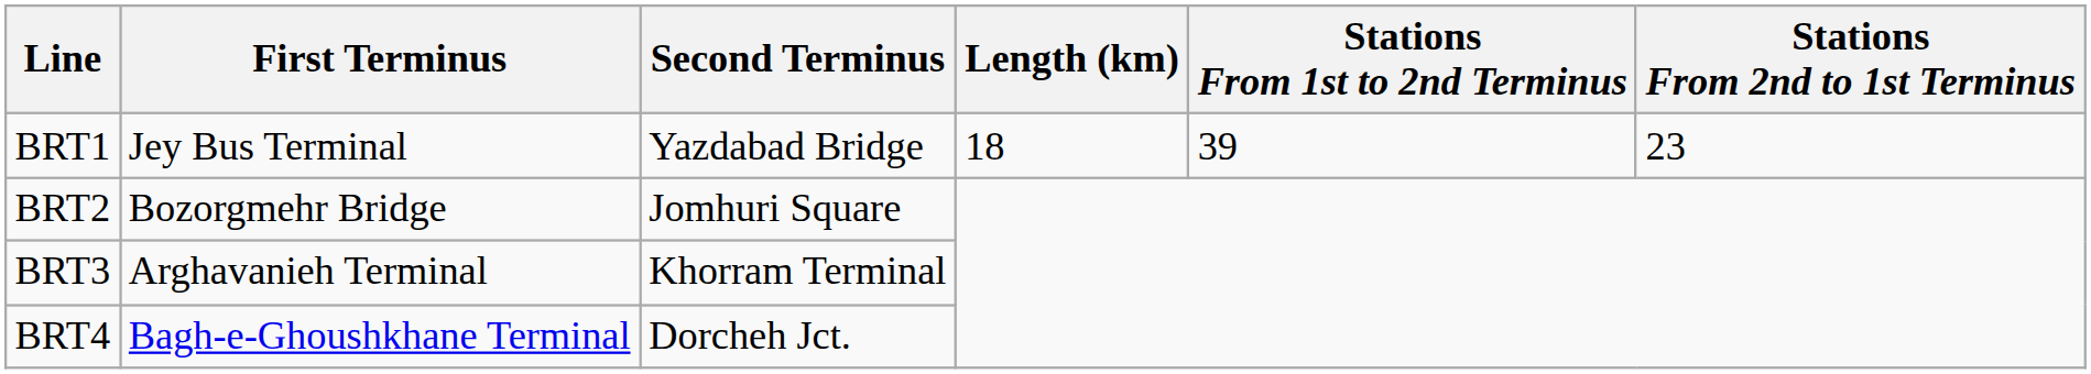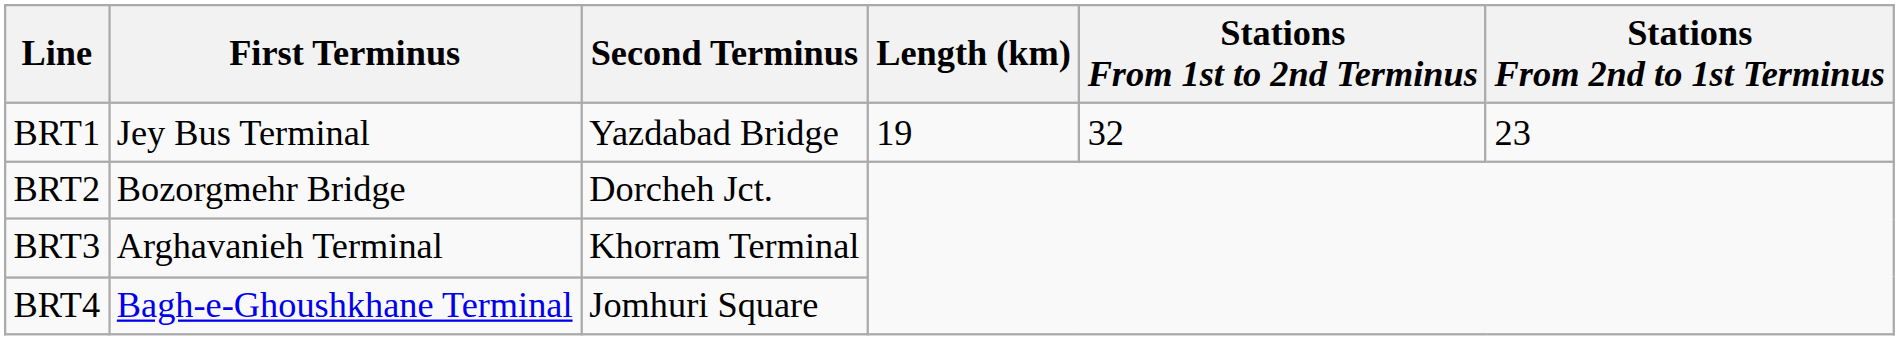BRT1 | Length (km): 18 -> 19
BRT1 | Stations From 1st to 2nd Terminus: 39 -> 32
BRT2 | Second Terminus: Jomhuri Square -> Dorcheh Jct.
BRT4 | Second Terminus: Dorcheh Jct. -> Jomhuri Square
